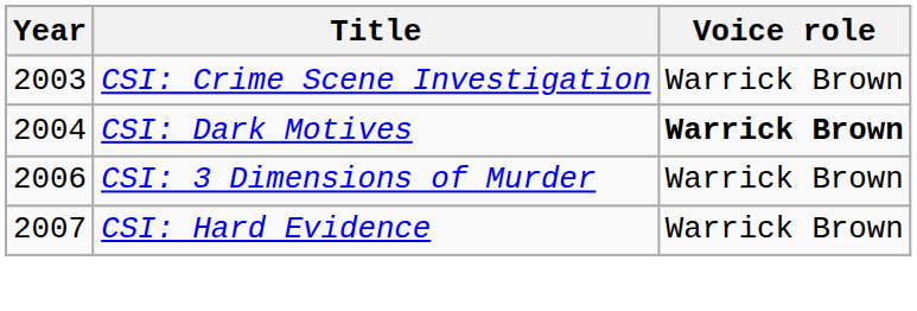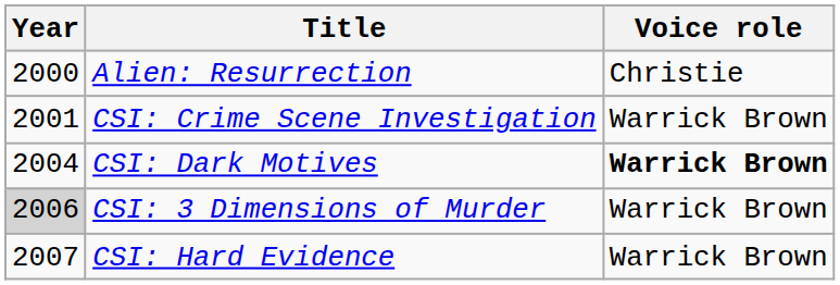+ row: 2000 | Alien: Resurrection | Christie
CSI: Crime Scene Investigation | Year: 2003 -> 2001
CSI: 3 Dimensions of Murder | Year: no background -> lightgrey background
